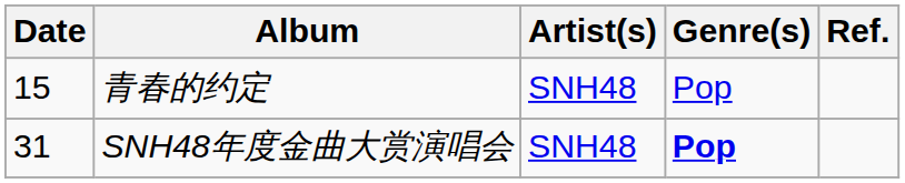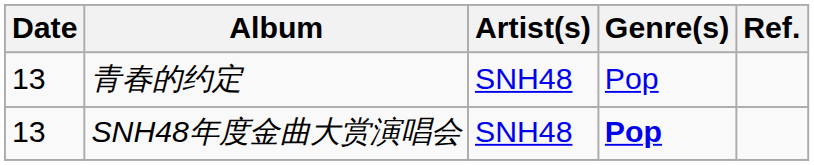青春的约定 | Date: 15 -> 13
SNH48年度金曲大赏演唱会 | Date: 31 -> 13
